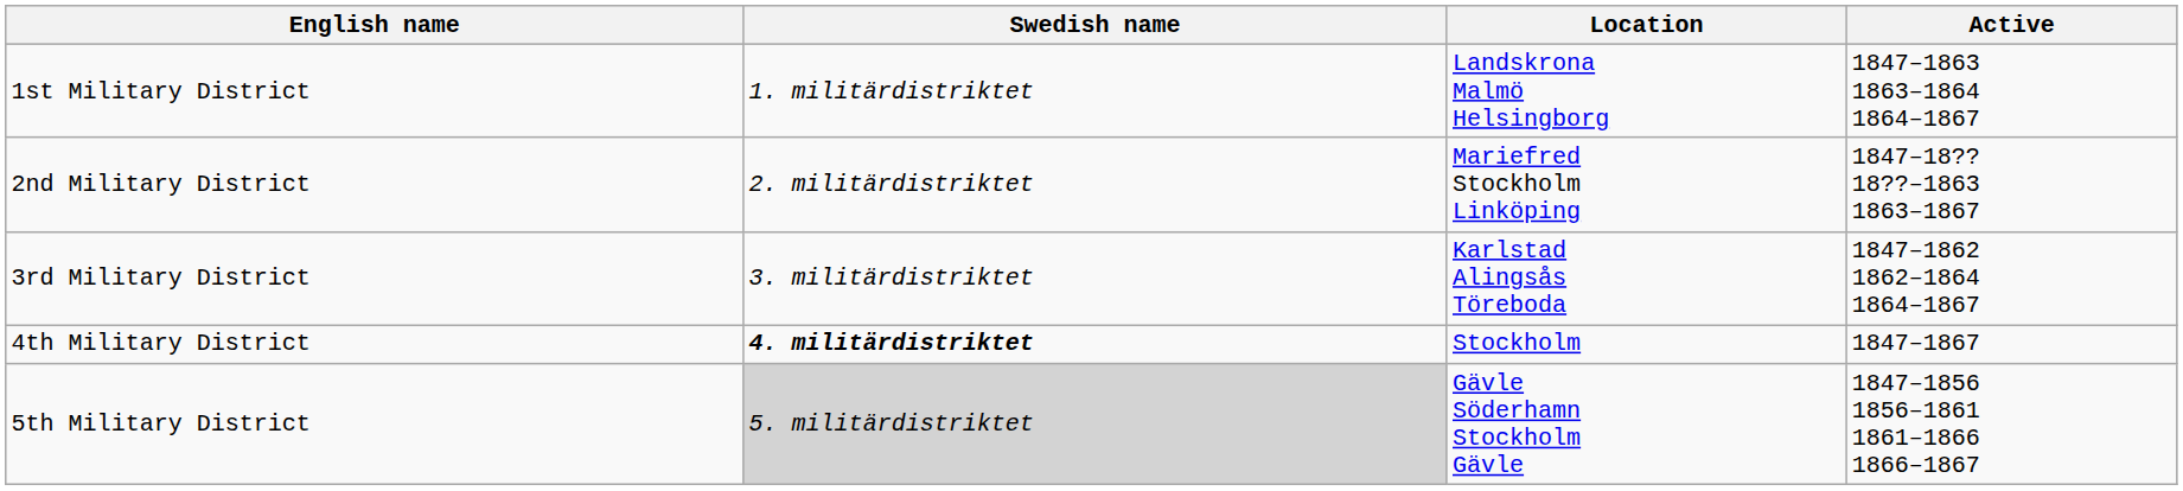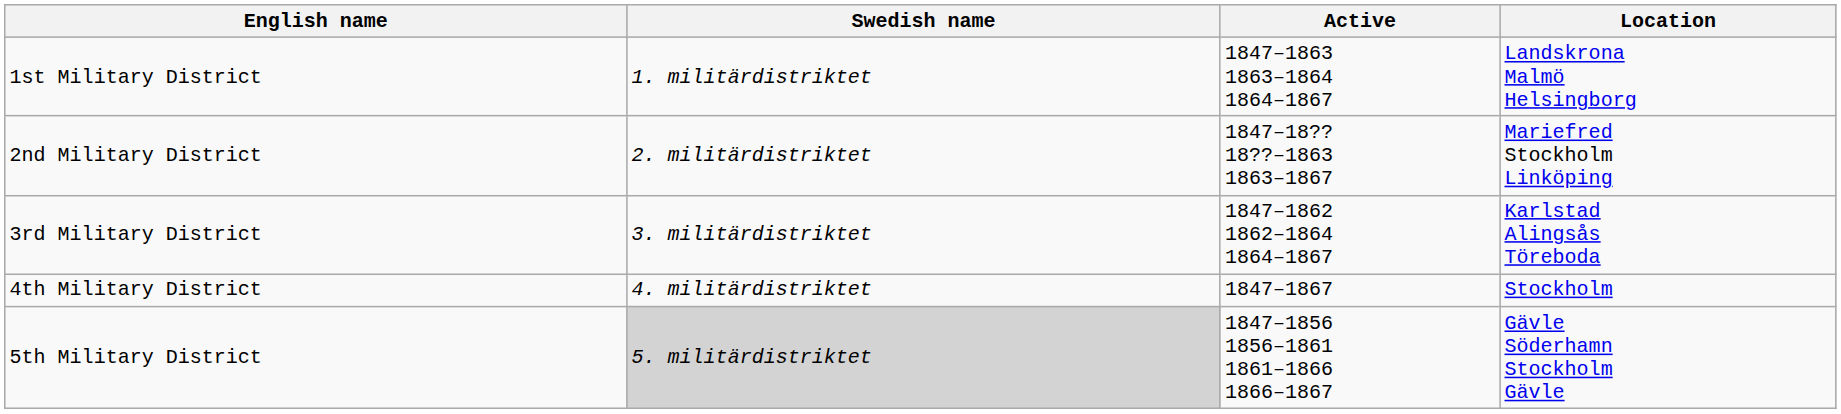columns swapped: Location <-> Active
4th Military District | Swedish name: bold -> normal
